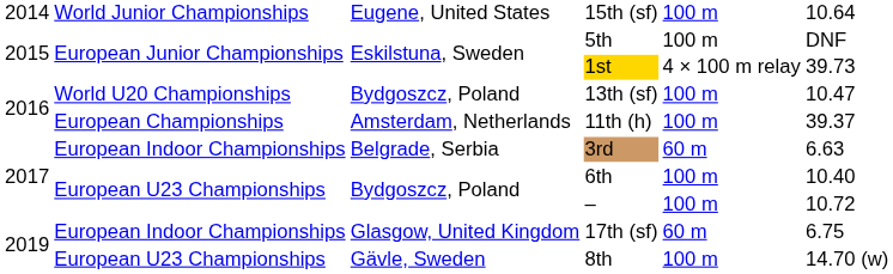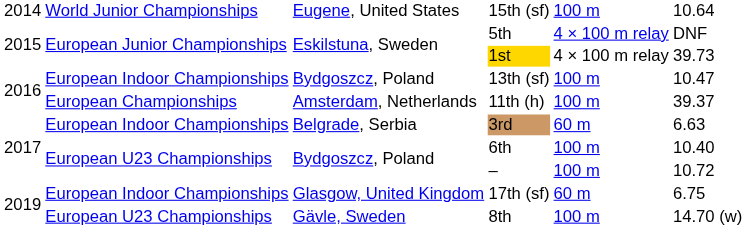5th | column 5: 100 m -> 4 × 100 m relay
13th (sf) | column 2: World U20 Championships -> European Indoor Championships
